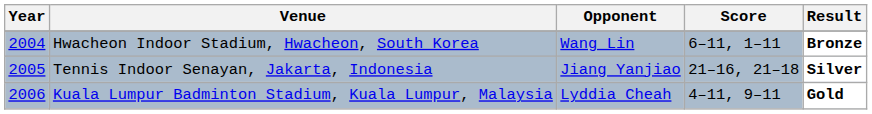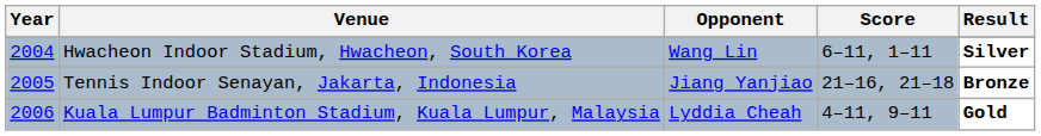Hwacheon Indoor Stadium, Hwacheon, South Korea | Result: Bronze -> Silver
Tennis Indoor Senayan, Jakarta, Indonesia | Result: Silver -> Bronze
